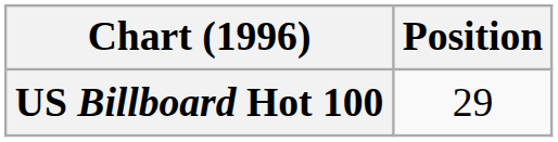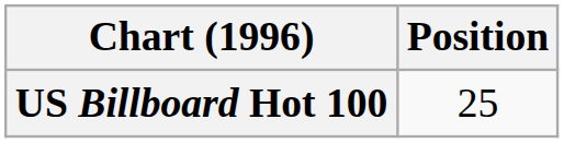US Billboard Hot 100 | Position: 29 -> 25
